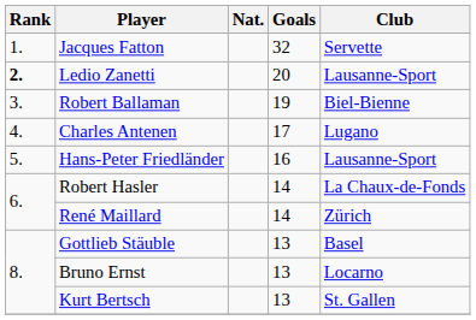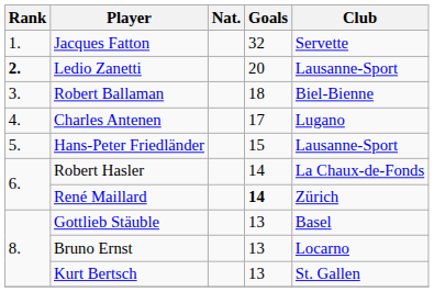Robert Ballaman | Goals: 19 -> 18
Hans-Peter Friedländer | Goals: 16 -> 15
René Maillard | Goals: normal -> bold
